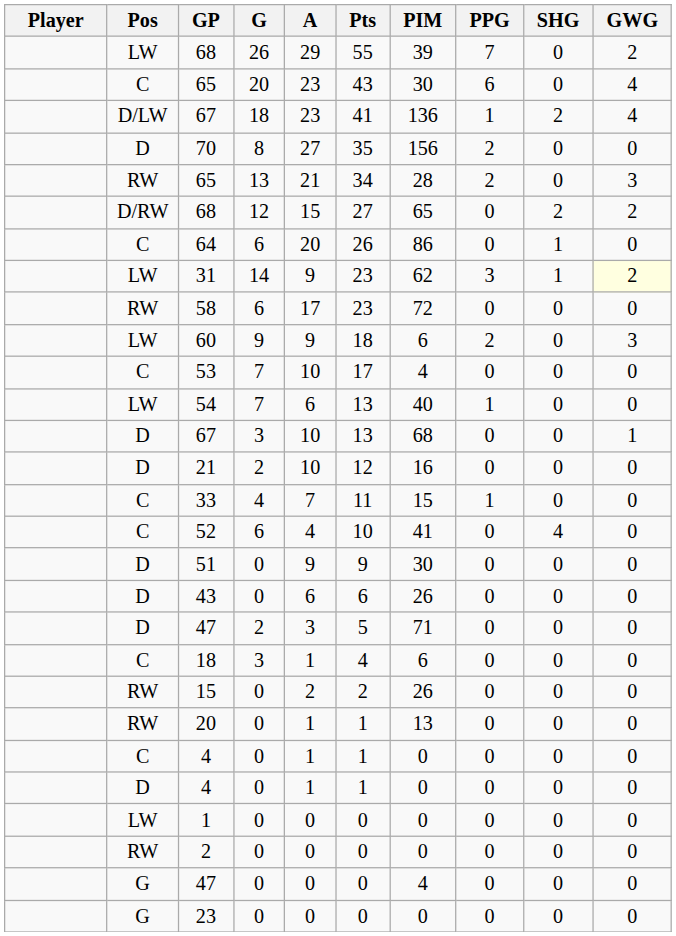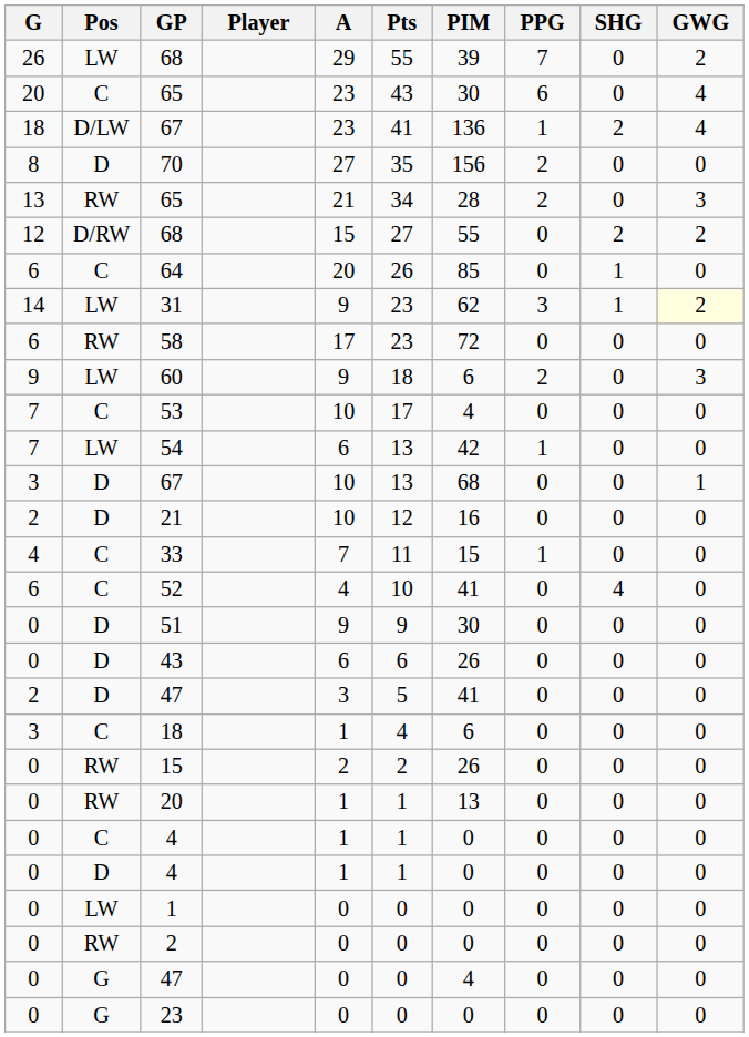columns swapped: Player <-> G
D/RW / 68 | PIM: 65 -> 55
64 | PIM: 86 -> 85
54 | PIM: 40 -> 42
D / 47 | PIM: 71 -> 41
